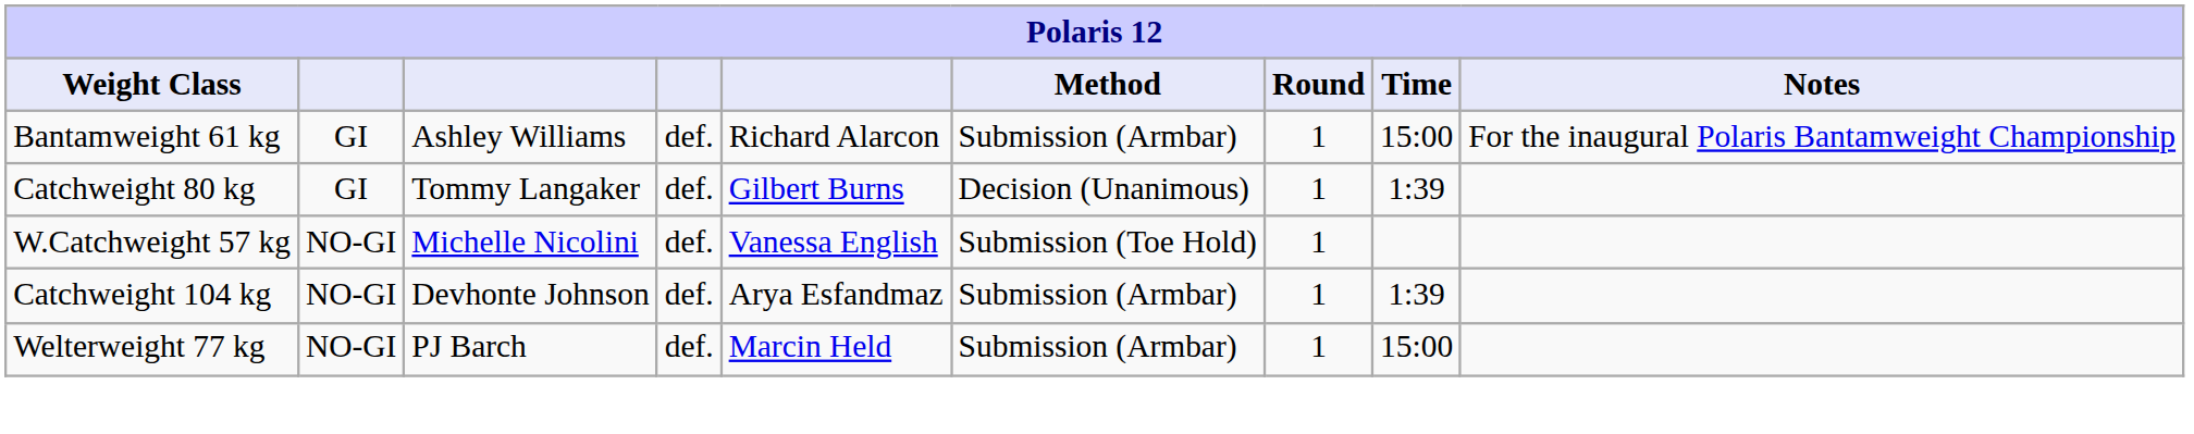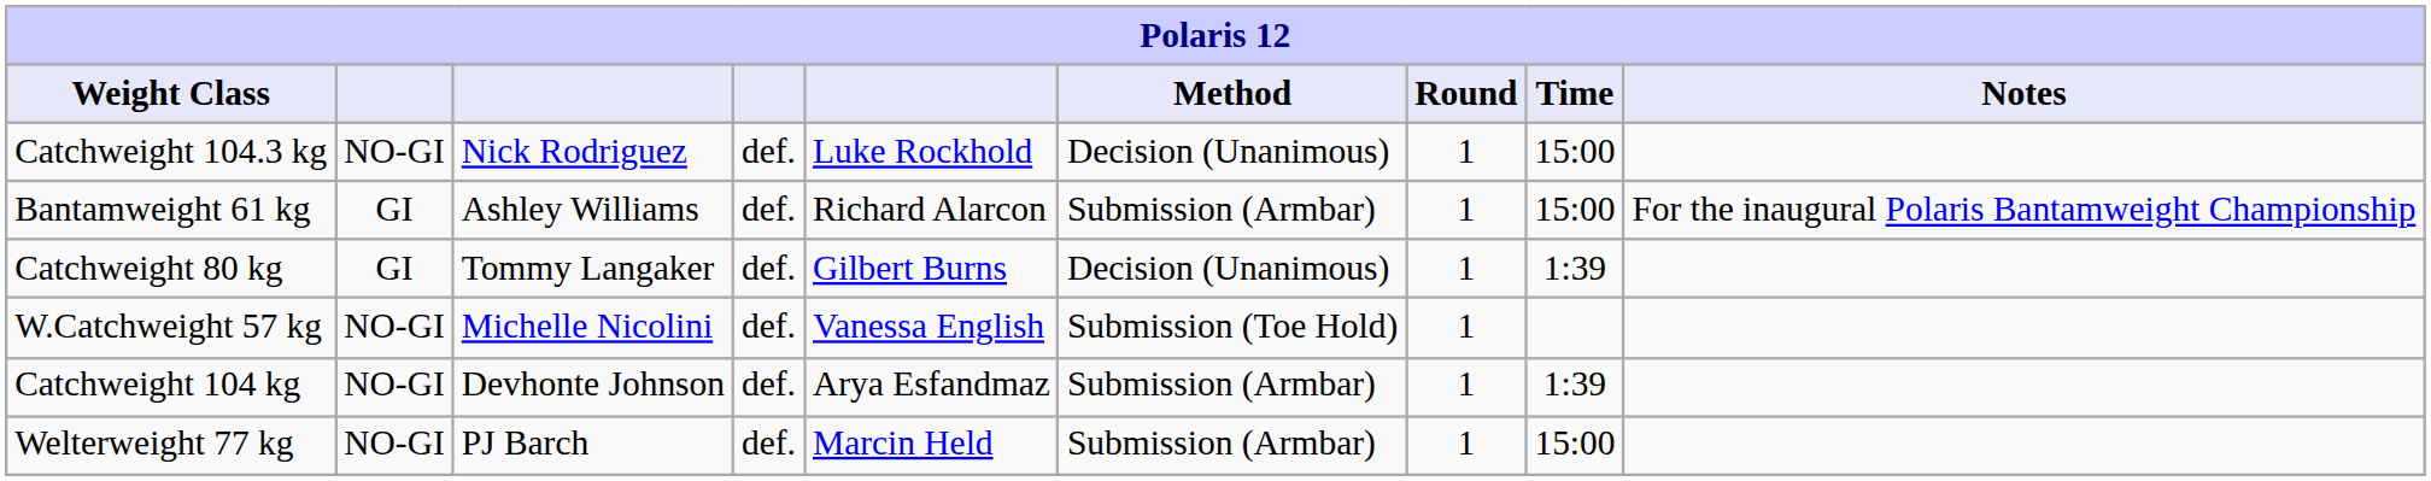+ row: Catchweight 104.3 kg | NO-GI | Nick Rodriguez | def. | Luke Rockhold | Decision (Unanimous) | 1 | 15:00
